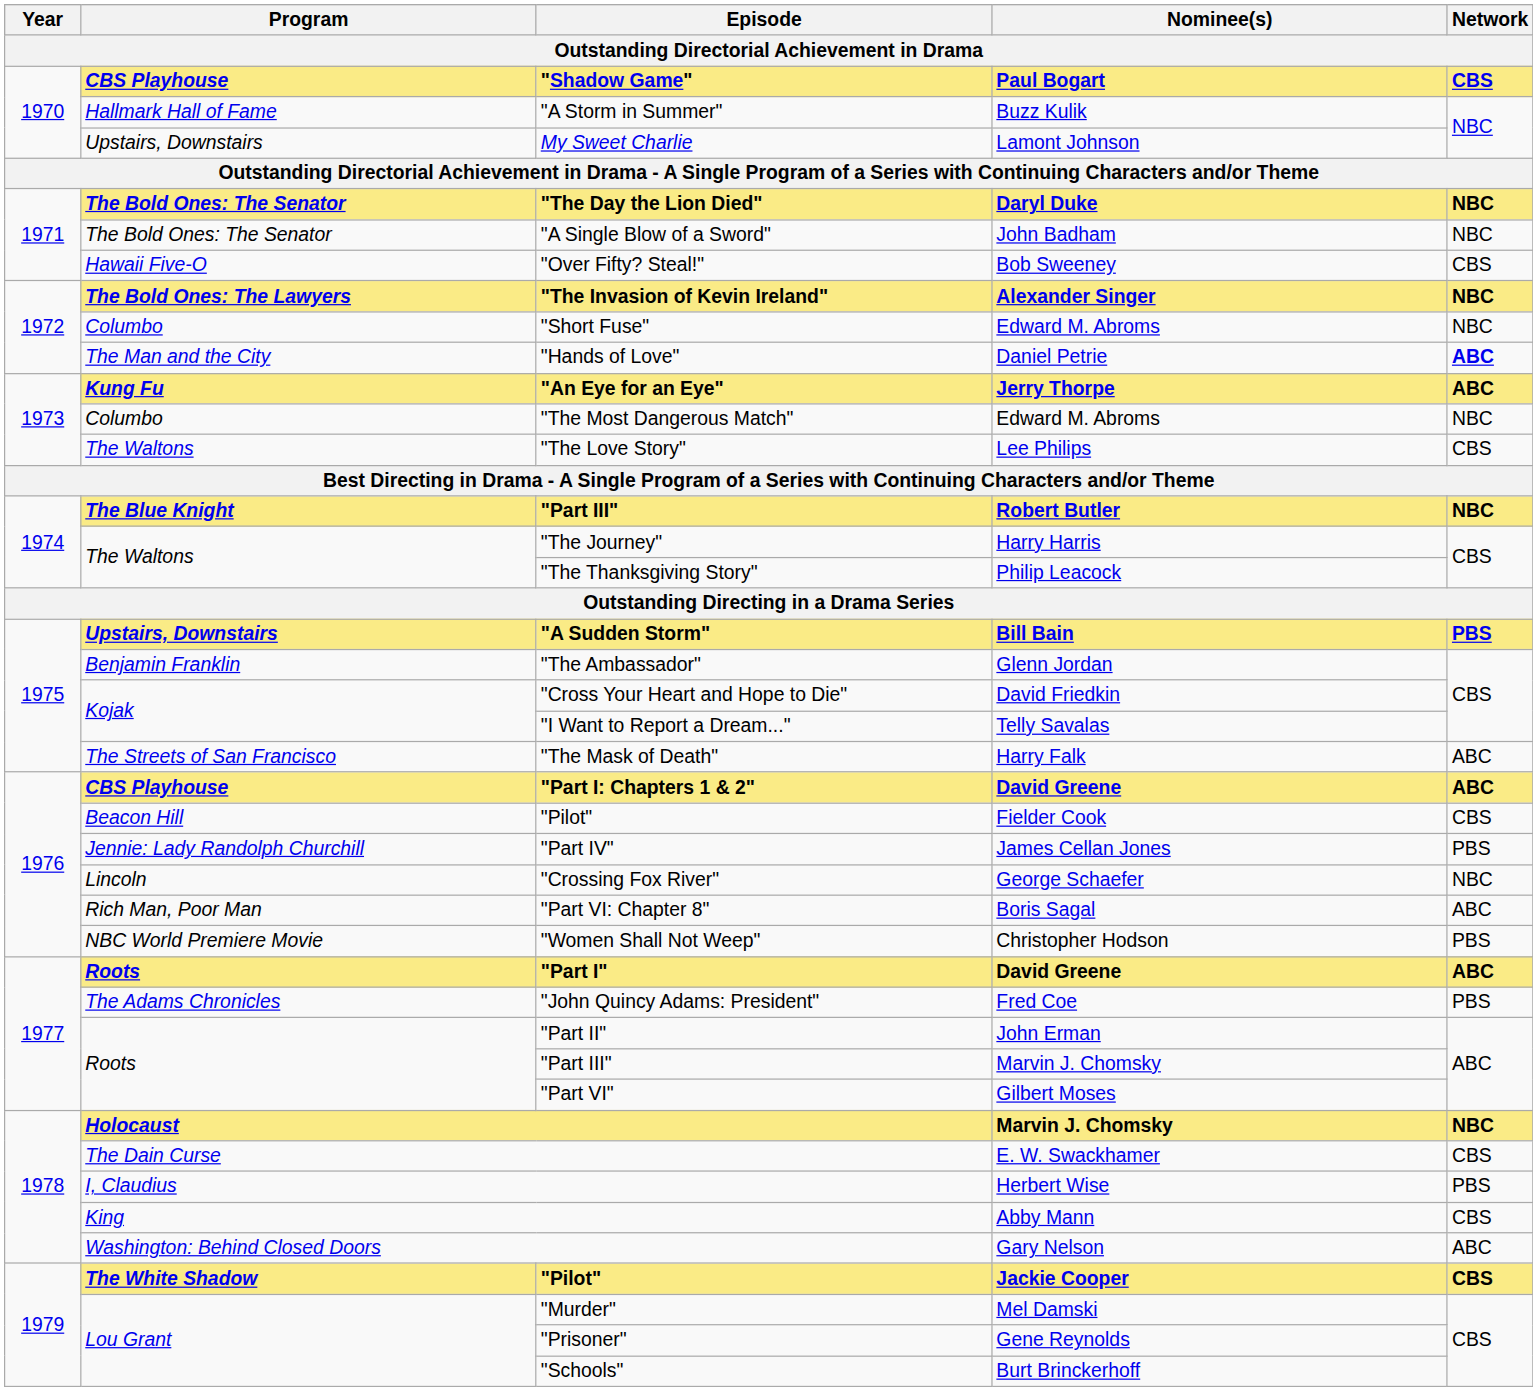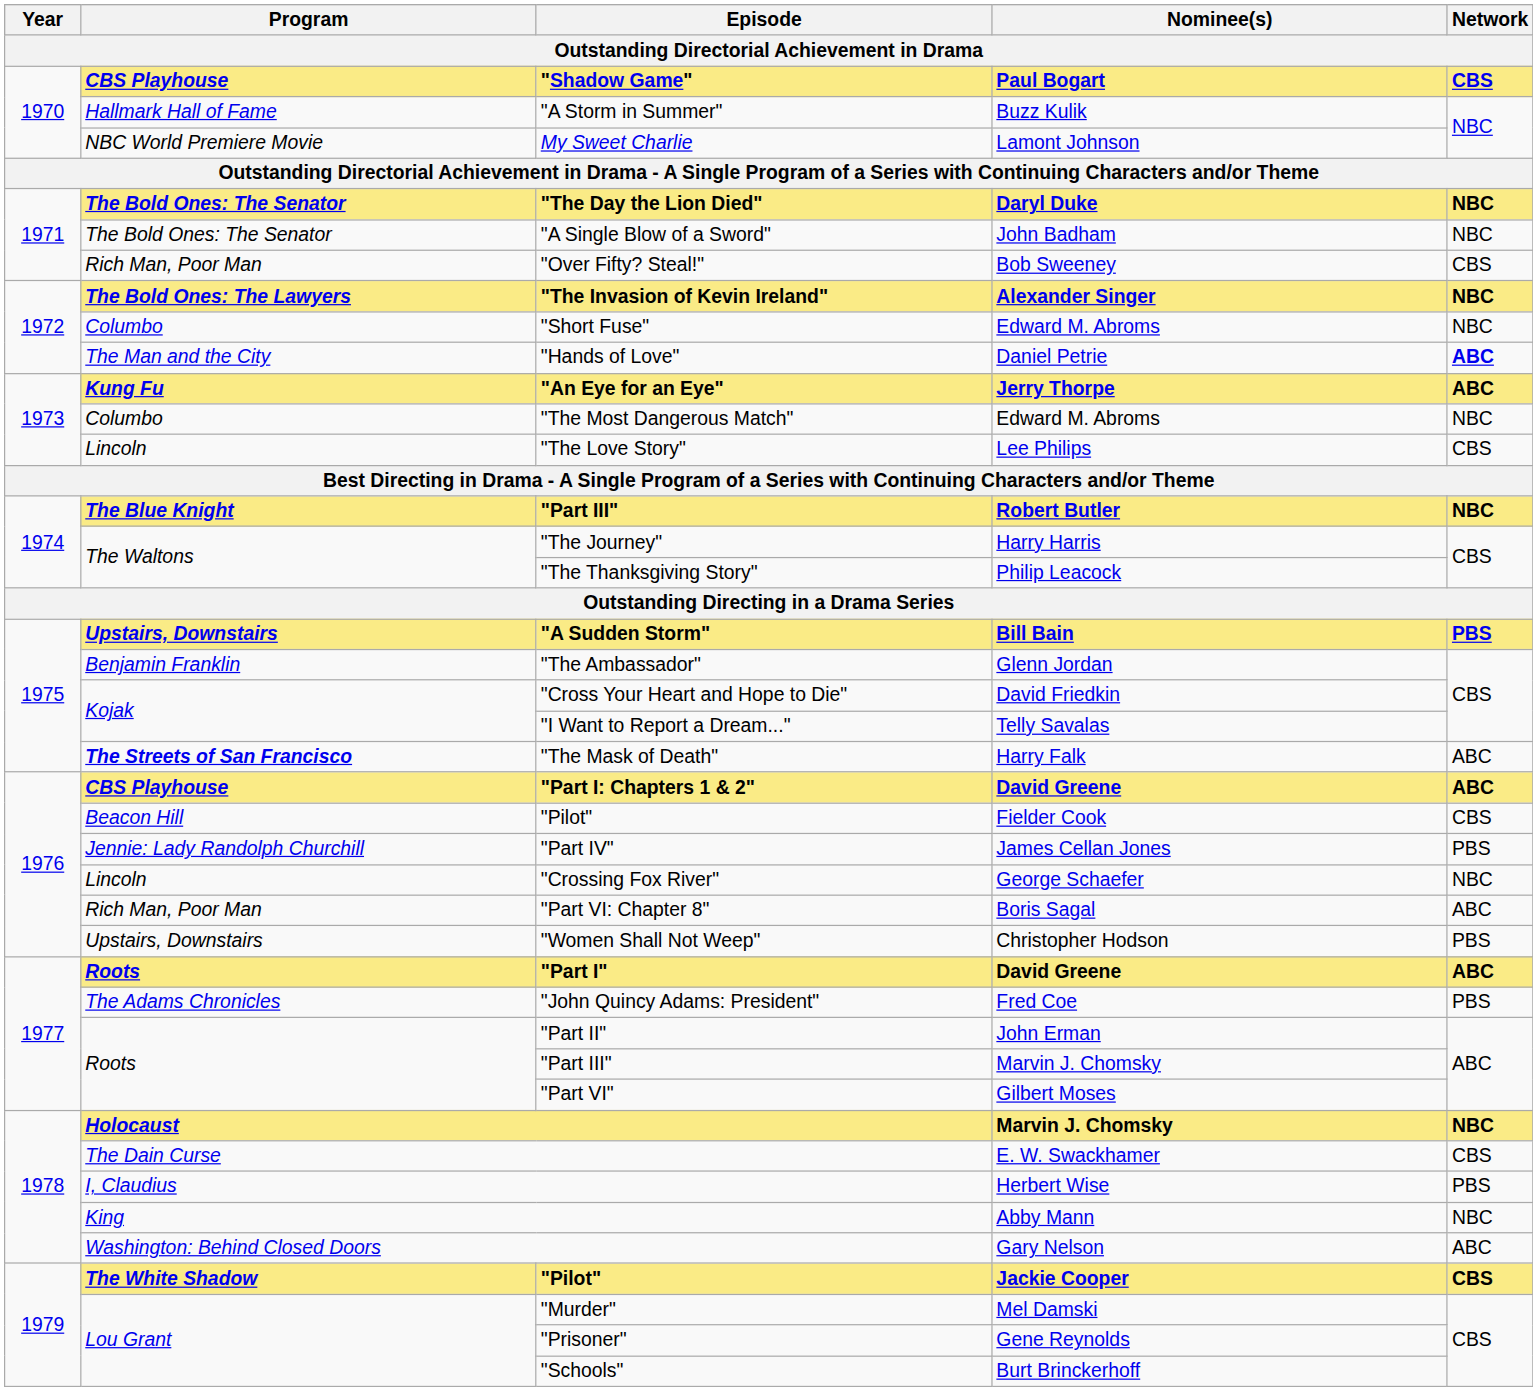My Sweet Charlie | Program: Upstairs, Downstairs -> NBC World Premiere Movie
"Over Fifty? Steal!" | Program: Hawaii Five-O -> Rich Man, Poor Man
"The Love Story" | Program: The Waltons -> Lincoln
"The Mask of Death" | Program: normal -> bold
"Women Shall Not Weep" | Program: NBC World Premiere Movie -> Upstairs, Downstairs
King | Network: CBS -> NBC
